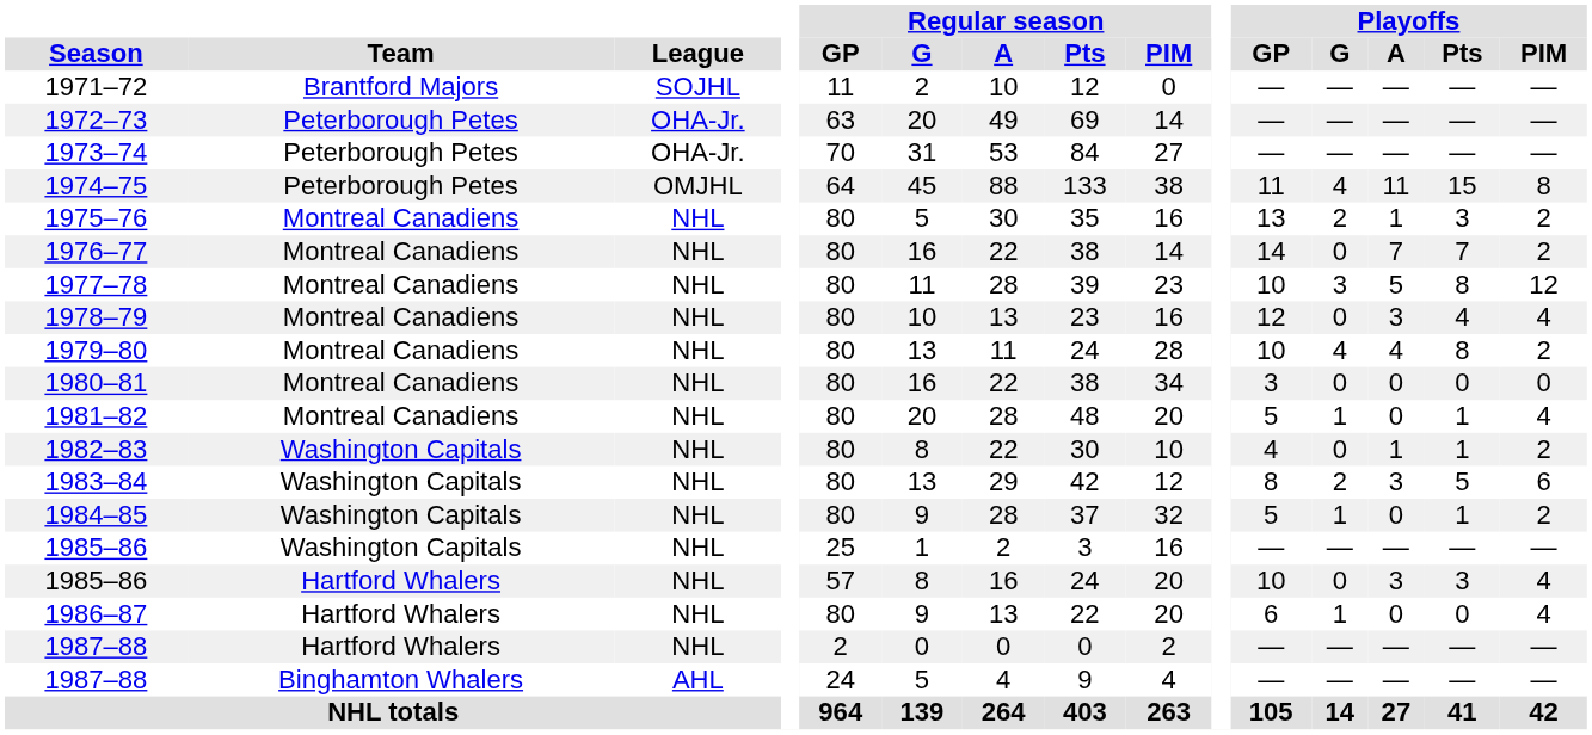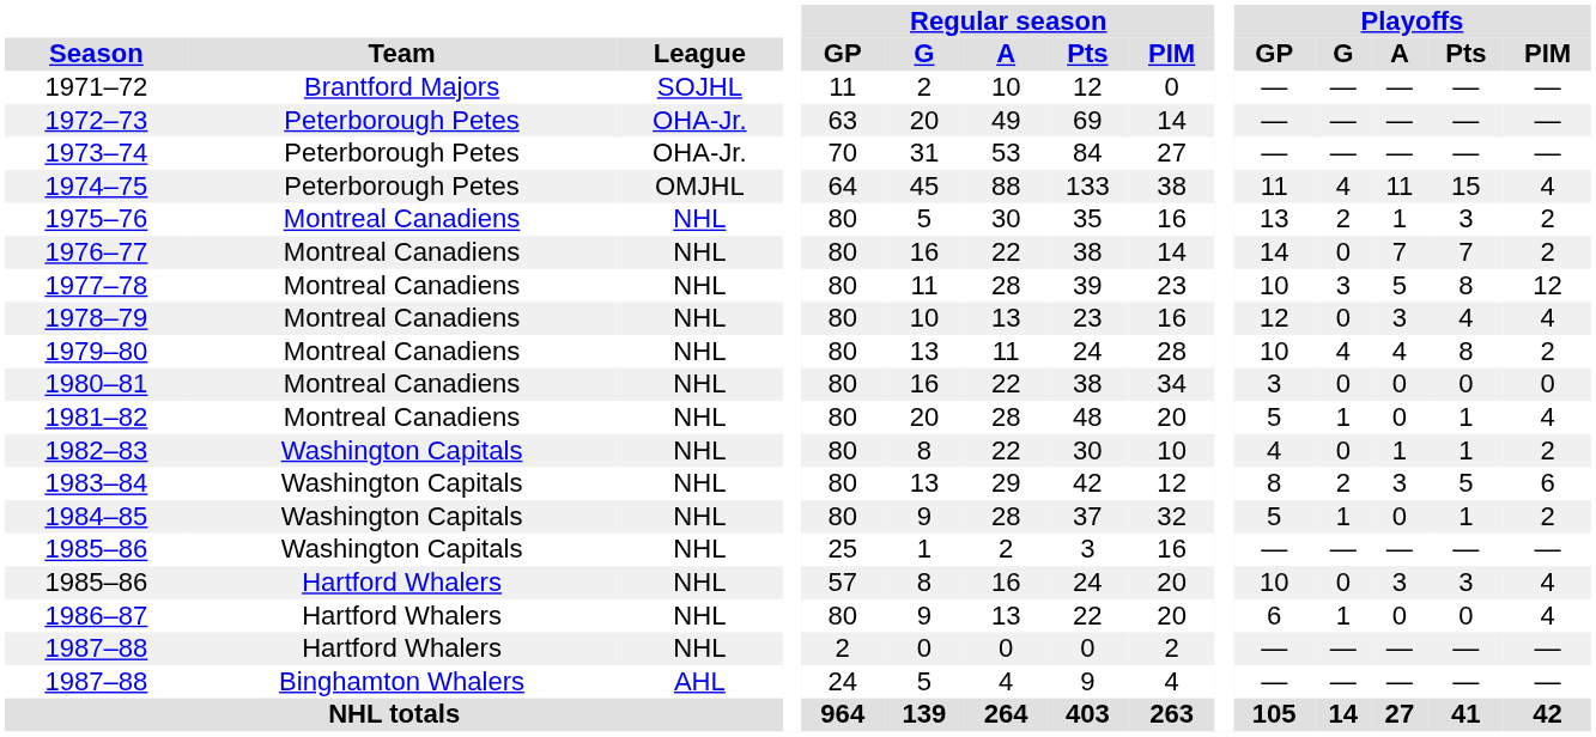1974–75 | Playoffs / PIM: 8 -> 4
